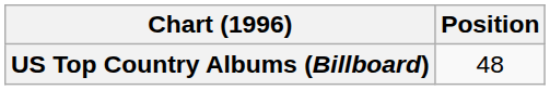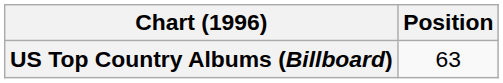US Top Country Albums (Billboard) | Position: 48 -> 63
